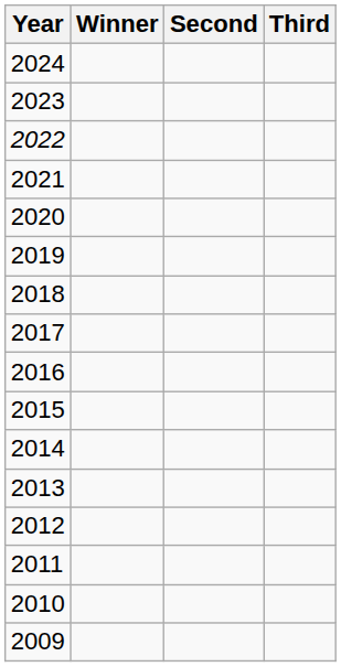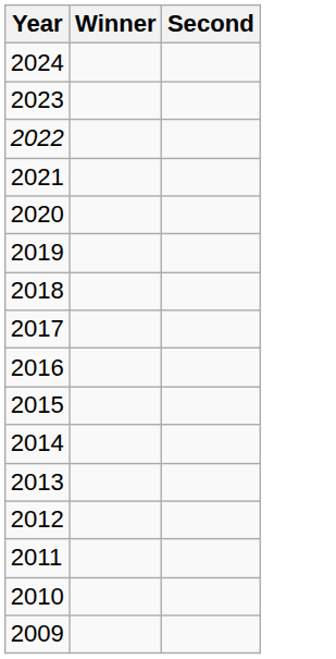- column: Third
